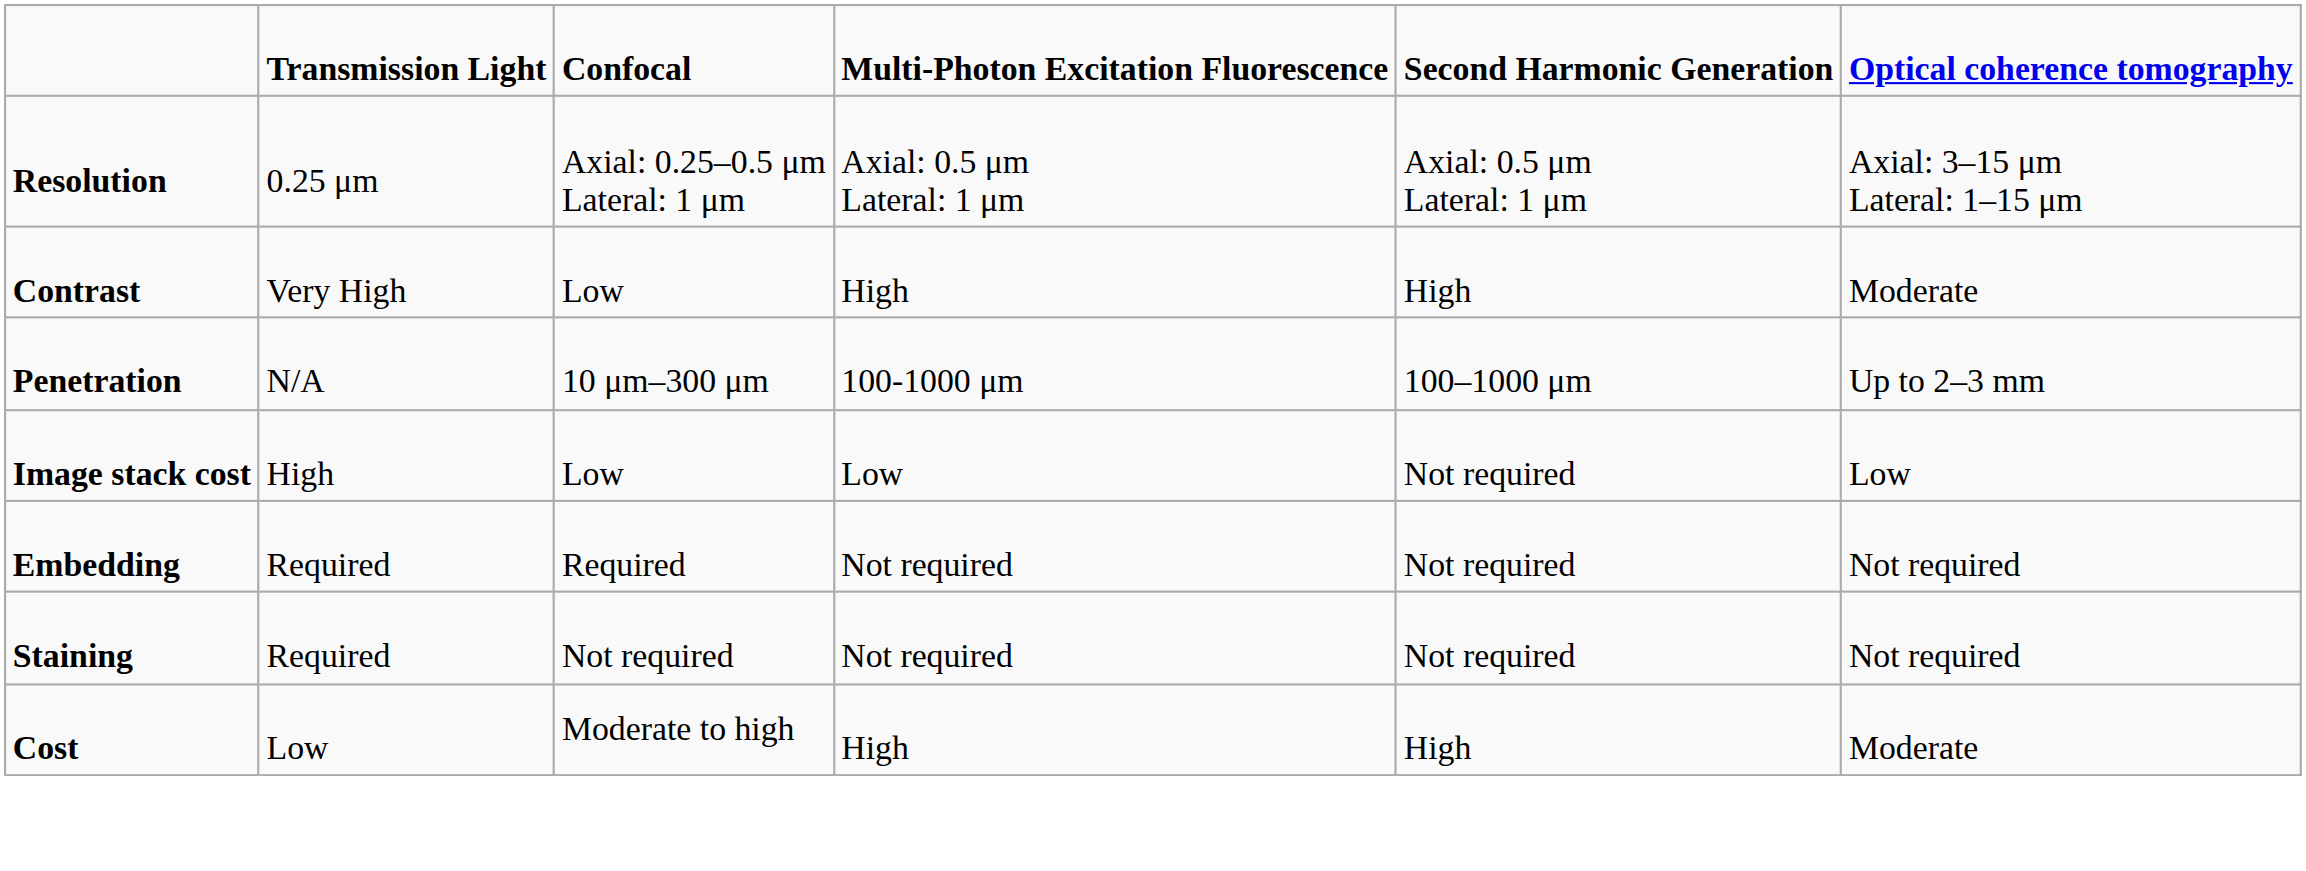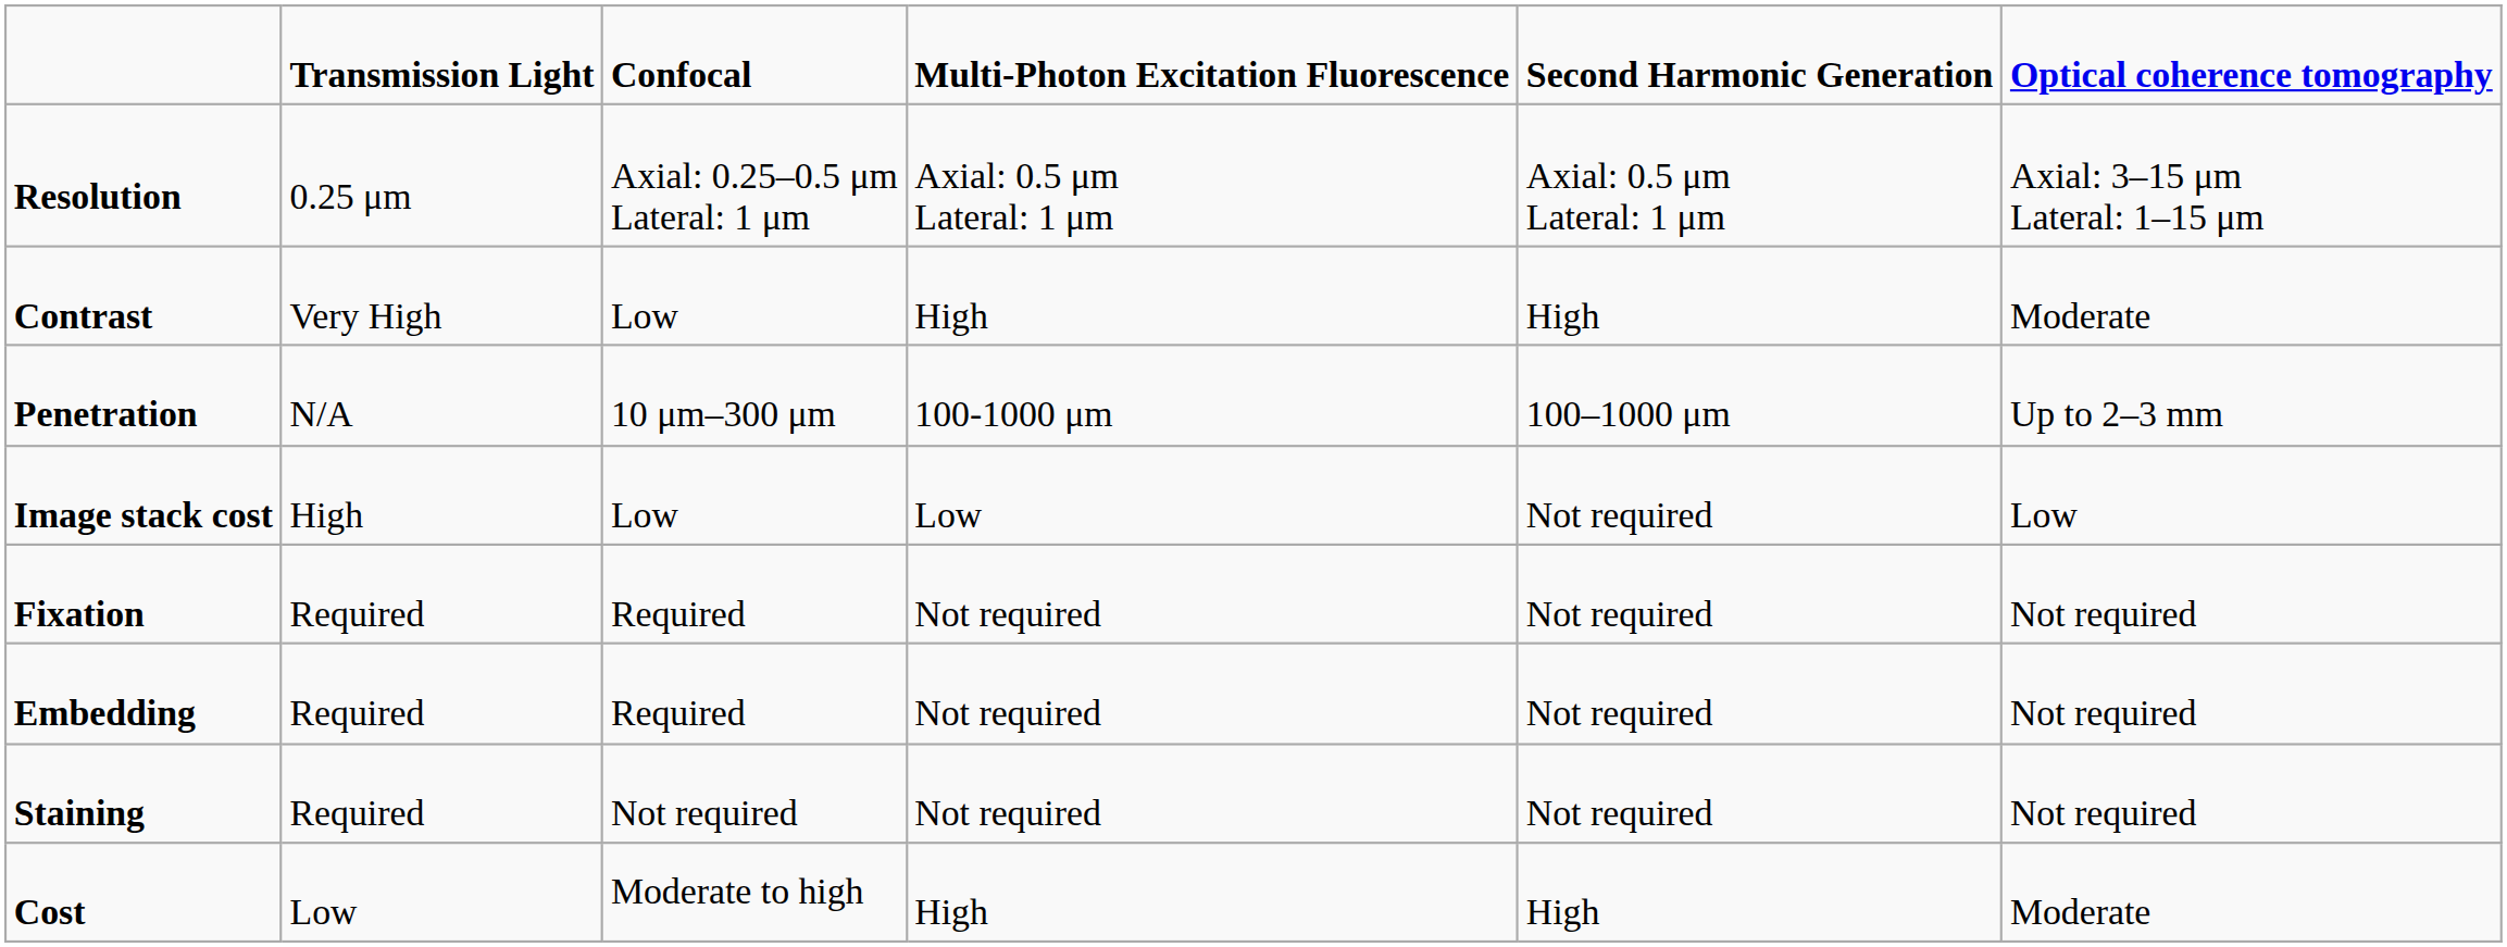+ row: Fixation | Required | Required | Not required | Not required | Not required
